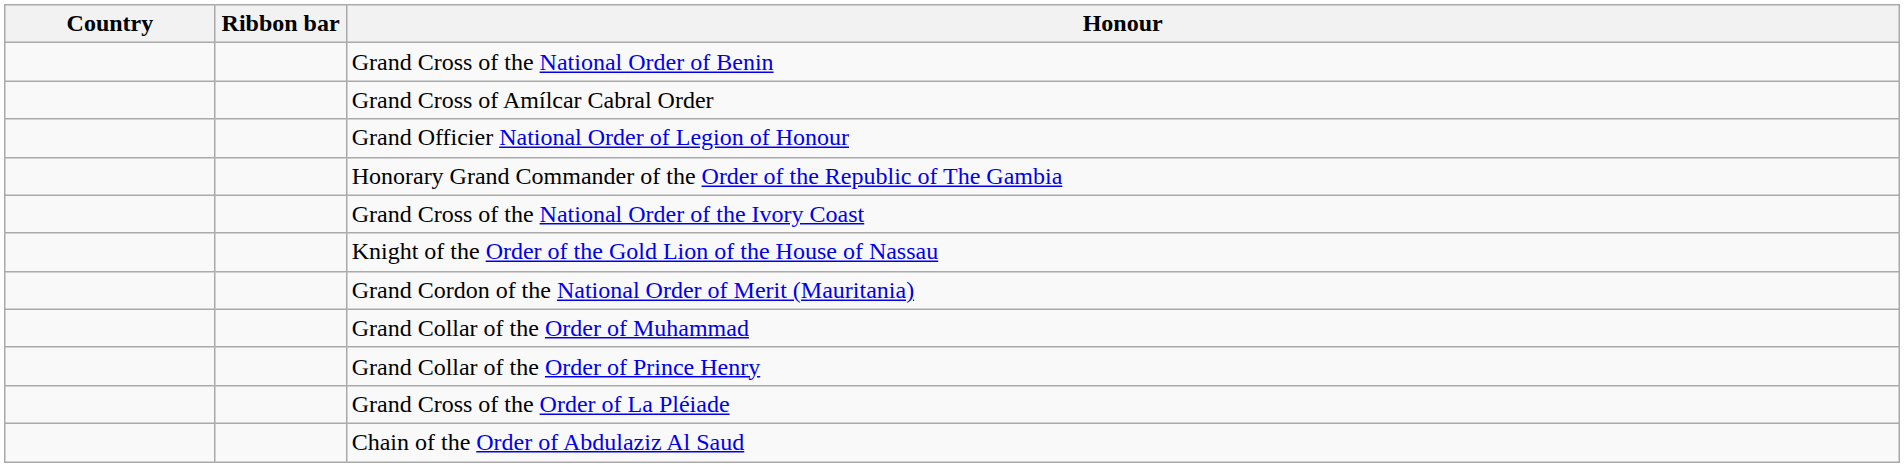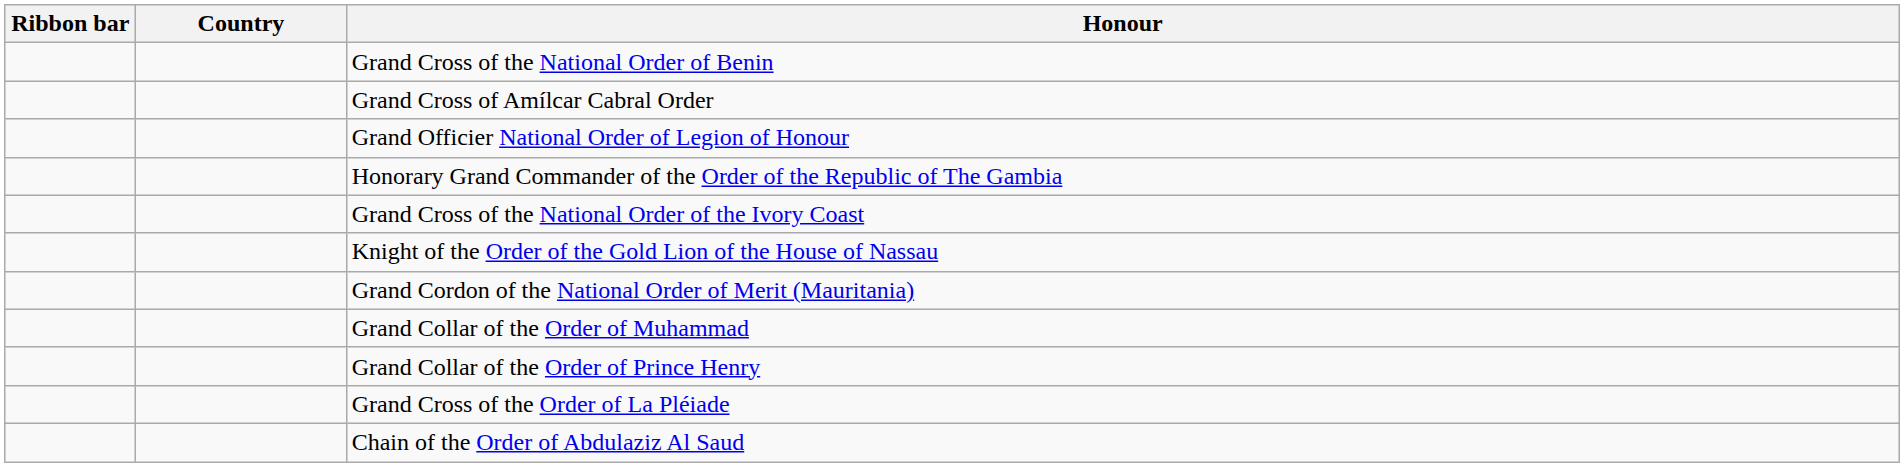columns swapped: Ribbon bar <-> Country
